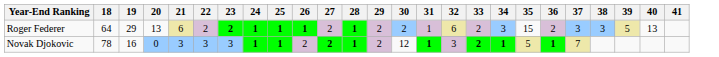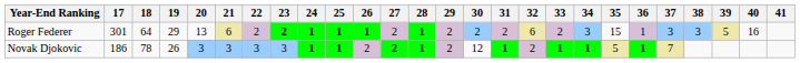+ column: 17 | 301 | 186
Roger Federer | 31: 1 -> 2
Roger Federer | 36: 2 -> 1
Roger Federer | 40: 13 -> 16
Novak Djokovic | 19: 16 -> 26
Novak Djokovic | 20: 0 -> 3
Novak Djokovic | 32: 3 -> 2
Novak Djokovic | 33: 2 -> 1
